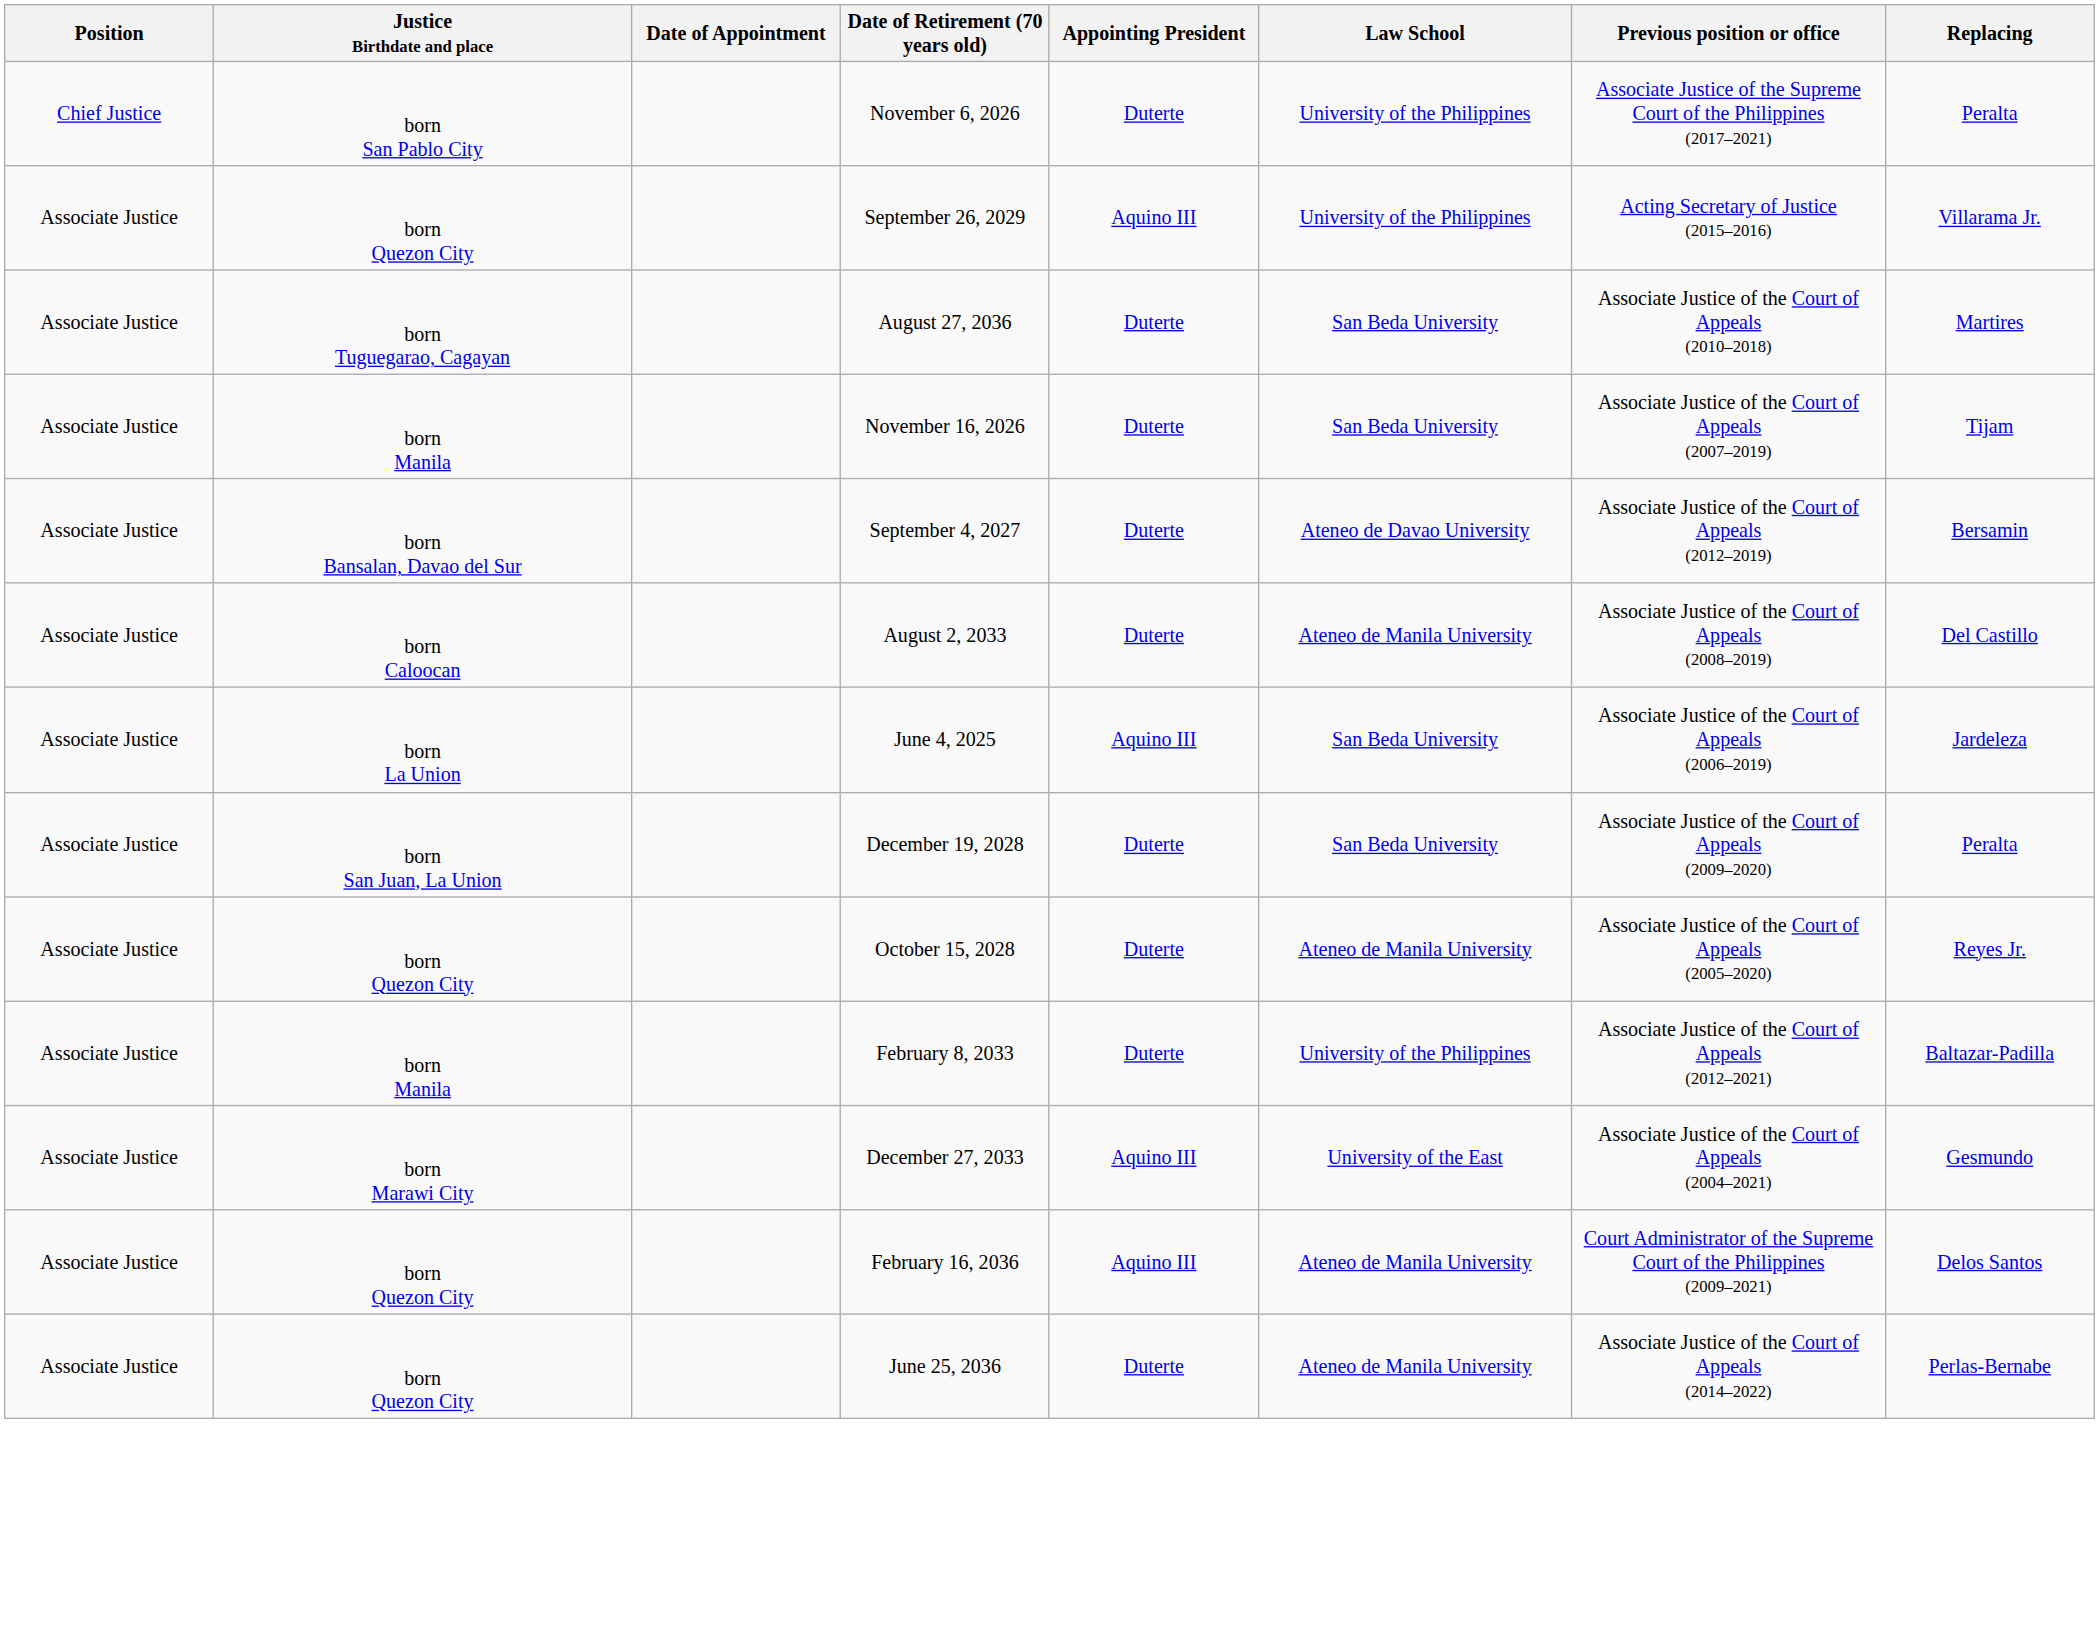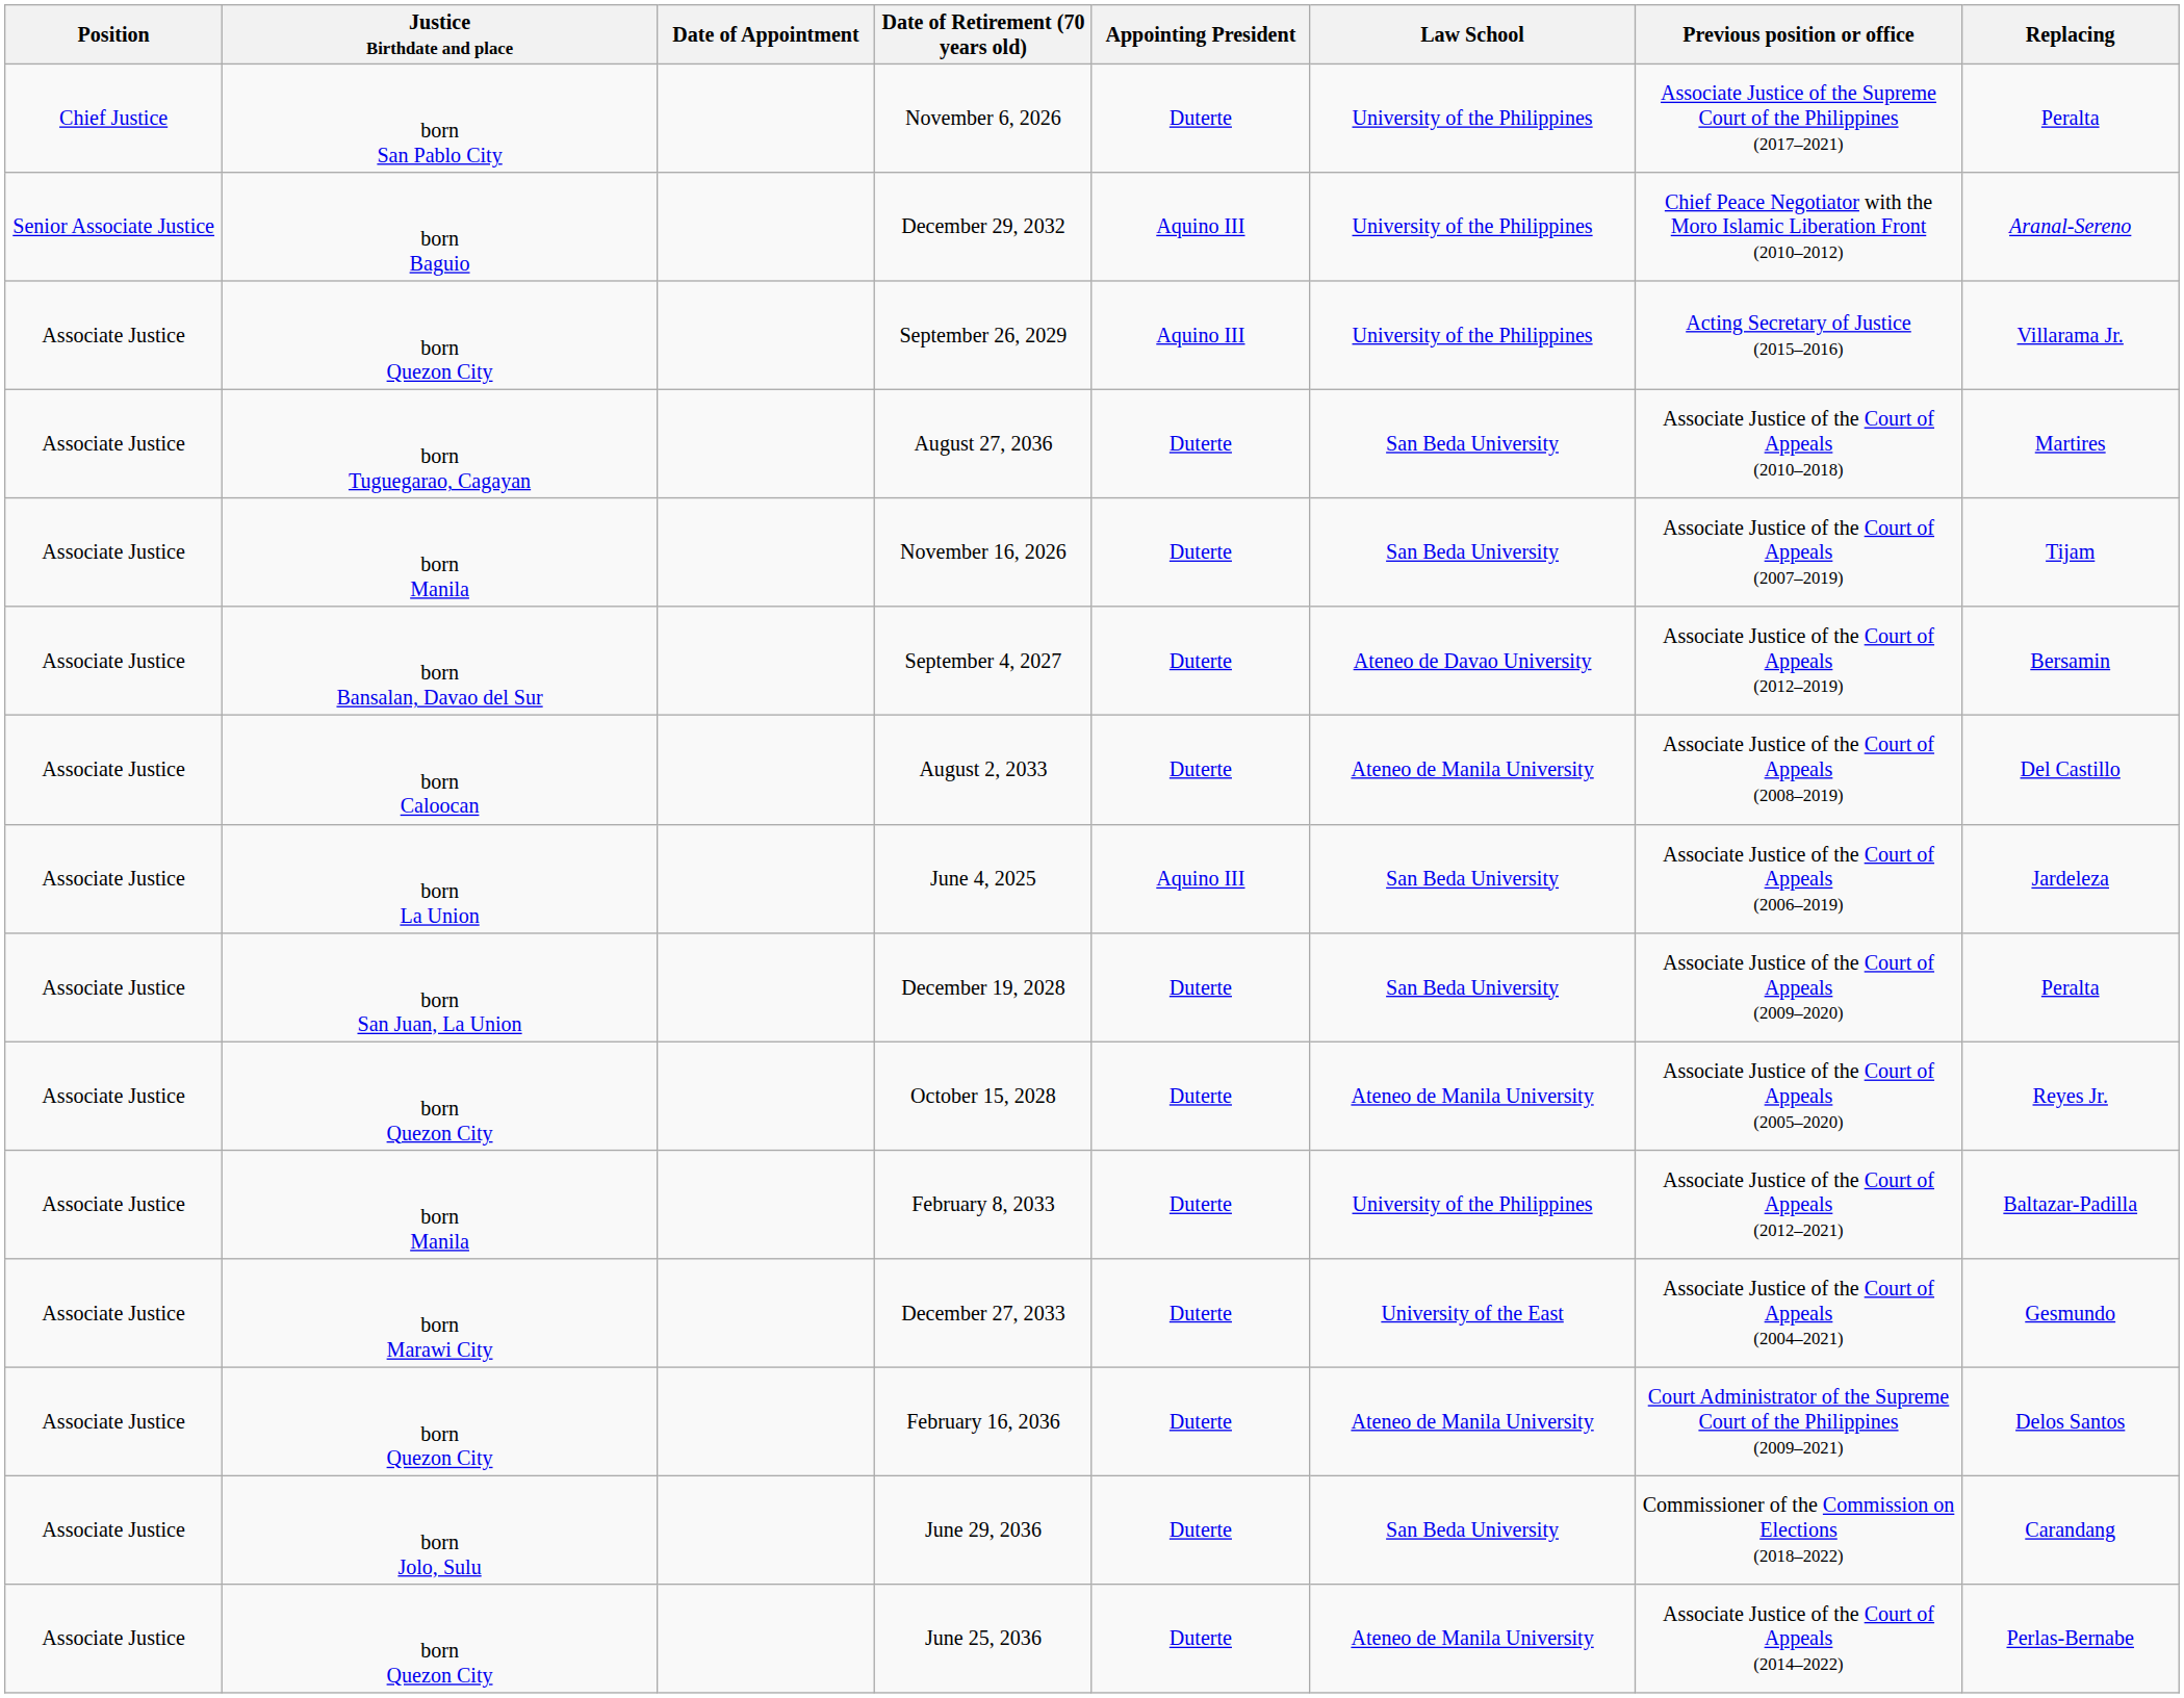+ row: Senior Associate Justice | born Baguio | December 29, 2032 | Aquino III | University of the Philippines | Chief Peace Negotiator with the Moro Islamic Liberation Front (2010–2012) | Aranal-Sereno
December 27, 2033 | Appointing President: Aquino III -> Duterte
February 16, 2036 | Appointing President: Aquino III -> Duterte
+ row: Associate Justice | born Jolo, Sulu | June 29, 2036 | Duterte | San Beda University | Commissioner of the Commission on Elections (2018–2022) | Carandang
